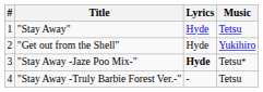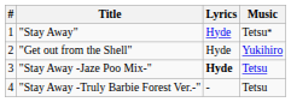"Stay Away" | Music: Tetsu -> Tetsu*
"Stay Away -Jaze Poo Mix-" | Music: Tetsu* -> Tetsu
